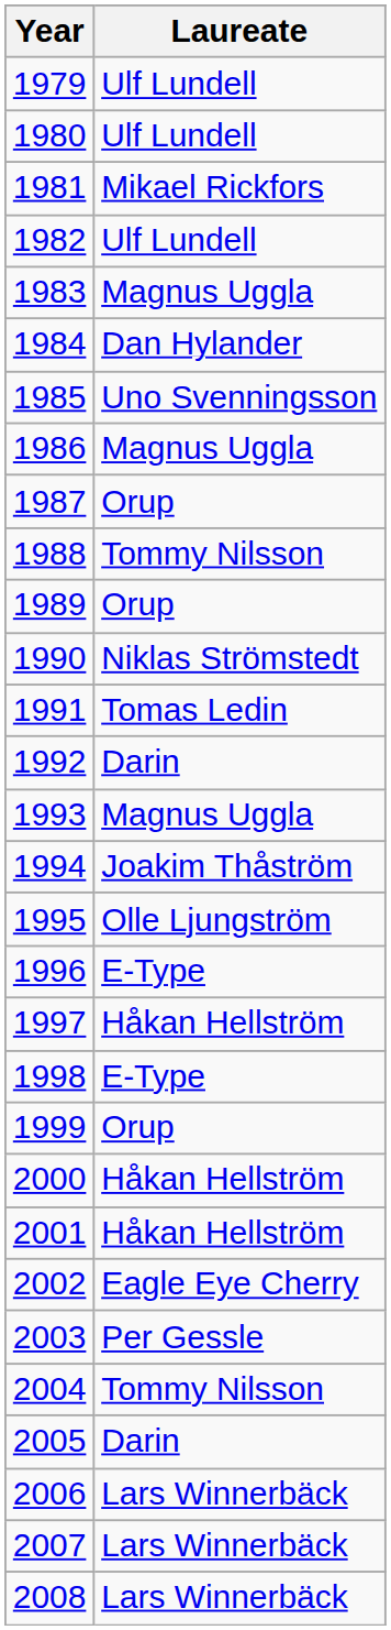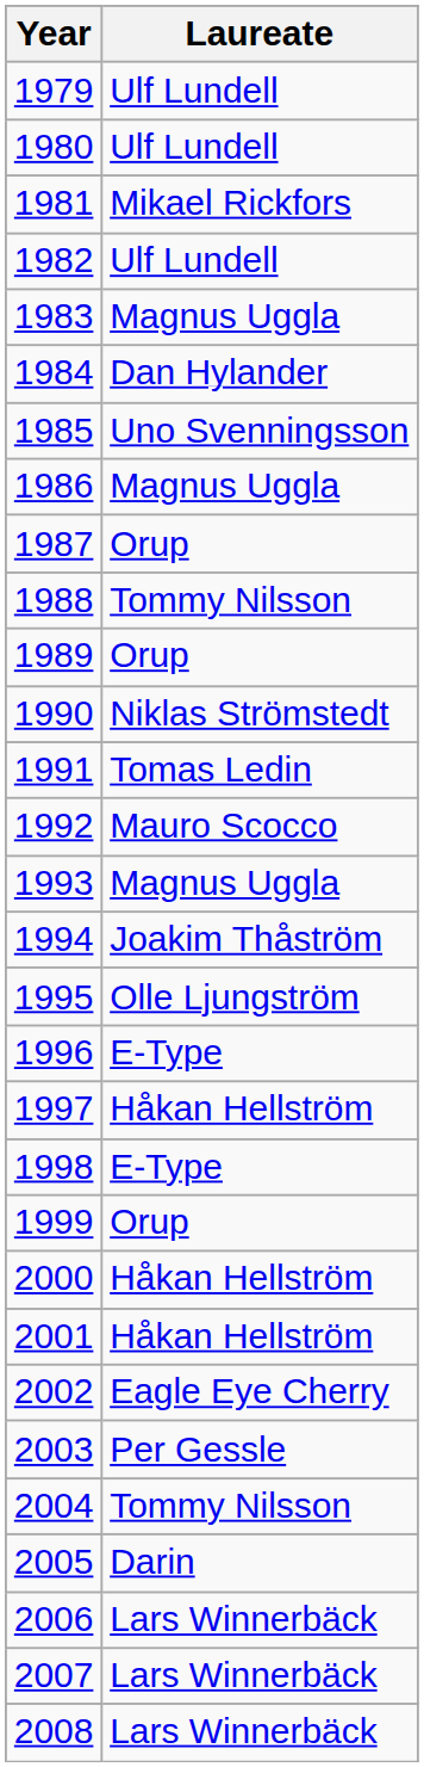1992 | Laureate: Darin -> Mauro Scocco
